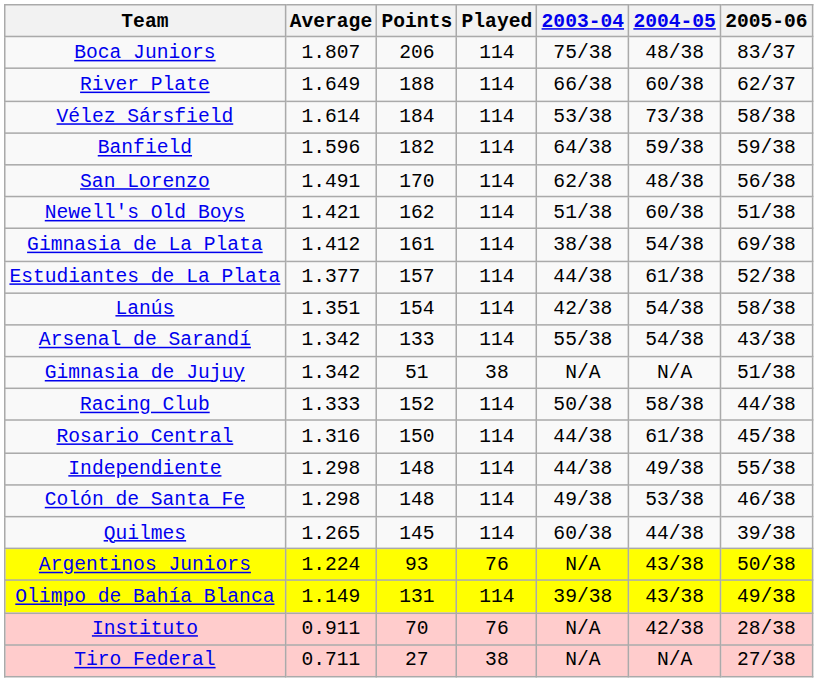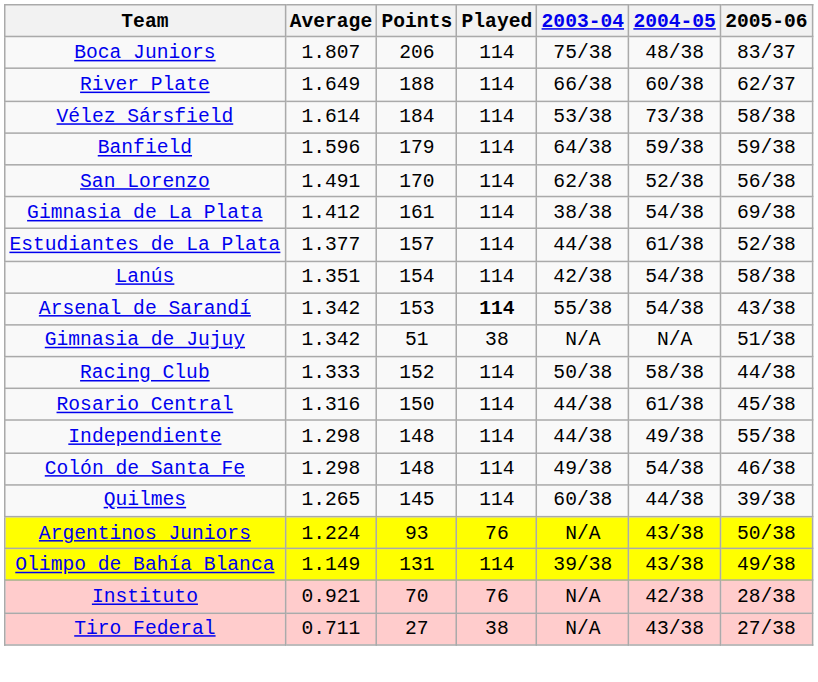Banfield | Points: 182 -> 179
San Lorenzo | 2004-05: 48/38 -> 52/38
- row: Newell's Old Boys | 1.421 | 162 | 114 | 51/38 | 60/38 | 51/38
Arsenal de Sarandí | Points: 133 -> 153
Arsenal de Sarandí | Played: normal -> bold
Colón de Santa Fe | 2004-05: 53/38 -> 54/38
Instituto | Average: 0.911 -> 0.921
Tiro Federal | 2004-05: N/A -> 43/38
